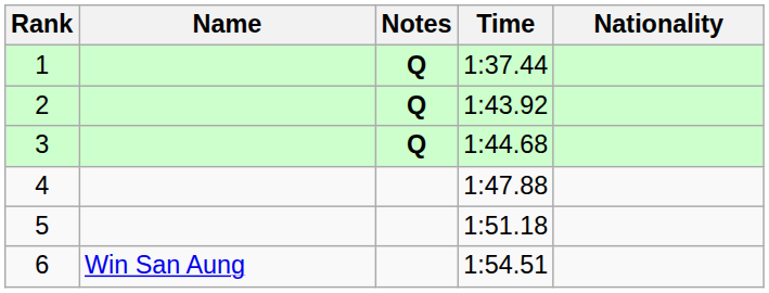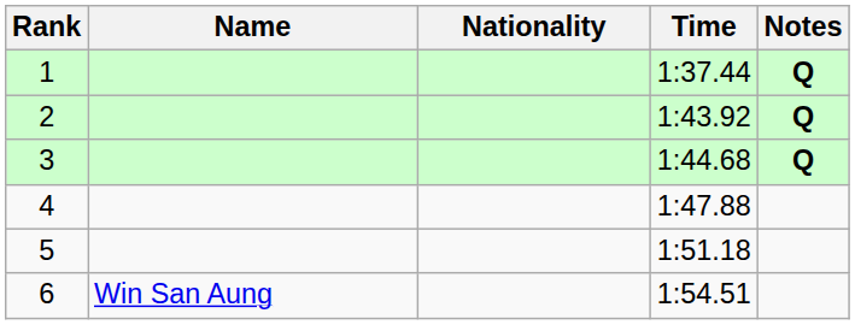columns swapped: Nationality <-> Notes
